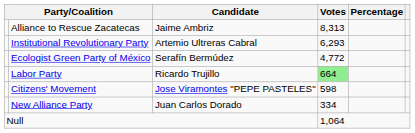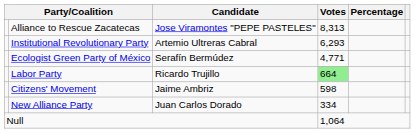Alliance to Rescue Zacatecas | Candidate: Jaime Ambriz -> Jose Viramontes "PEPE PASTELES"
Ecologist Green Party of México | Votes: 4,772 -> 4,771
Citizens' Movement | Candidate: Jose Viramontes "PEPE PASTELES" -> Jaime Ambriz
